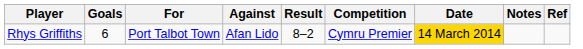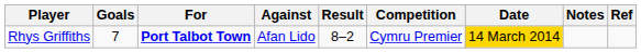Rhys Griffiths | Goals: 6 -> 7
Rhys Griffiths | For: normal -> bold
